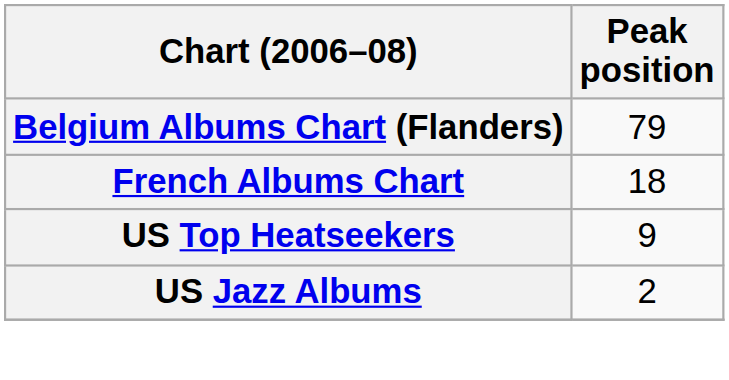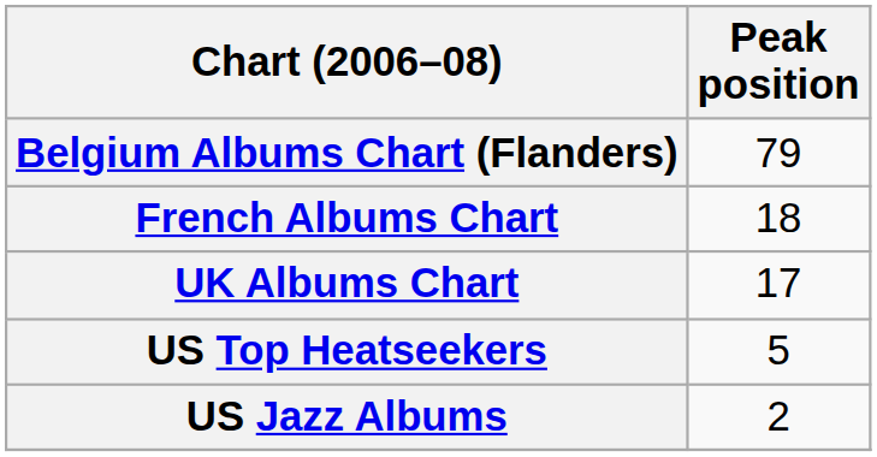+ row: UK Albums Chart | 17
US Top Heatseekers | Peak position: 9 -> 5
